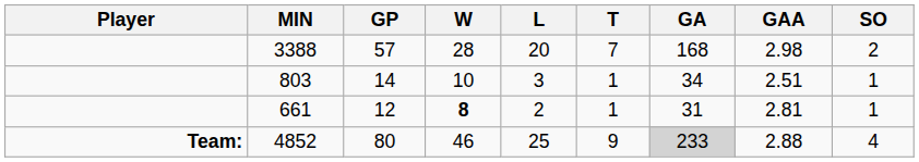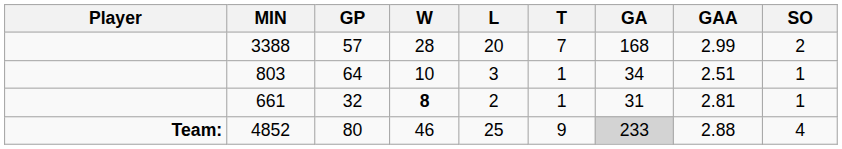3388 | GAA: 2.98 -> 2.99
803 | GP: 14 -> 64
661 | GP: 12 -> 32
